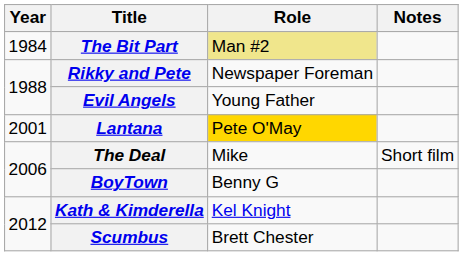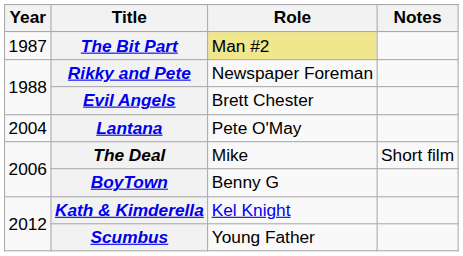The Bit Part | Year: 1984 -> 1987
Evil Angels | Role: Young Father -> Brett Chester
Lantana | Year: 2001 -> 2004
Lantana | Role: gold background -> no background
Scumbus | Role: Brett Chester -> Young Father
